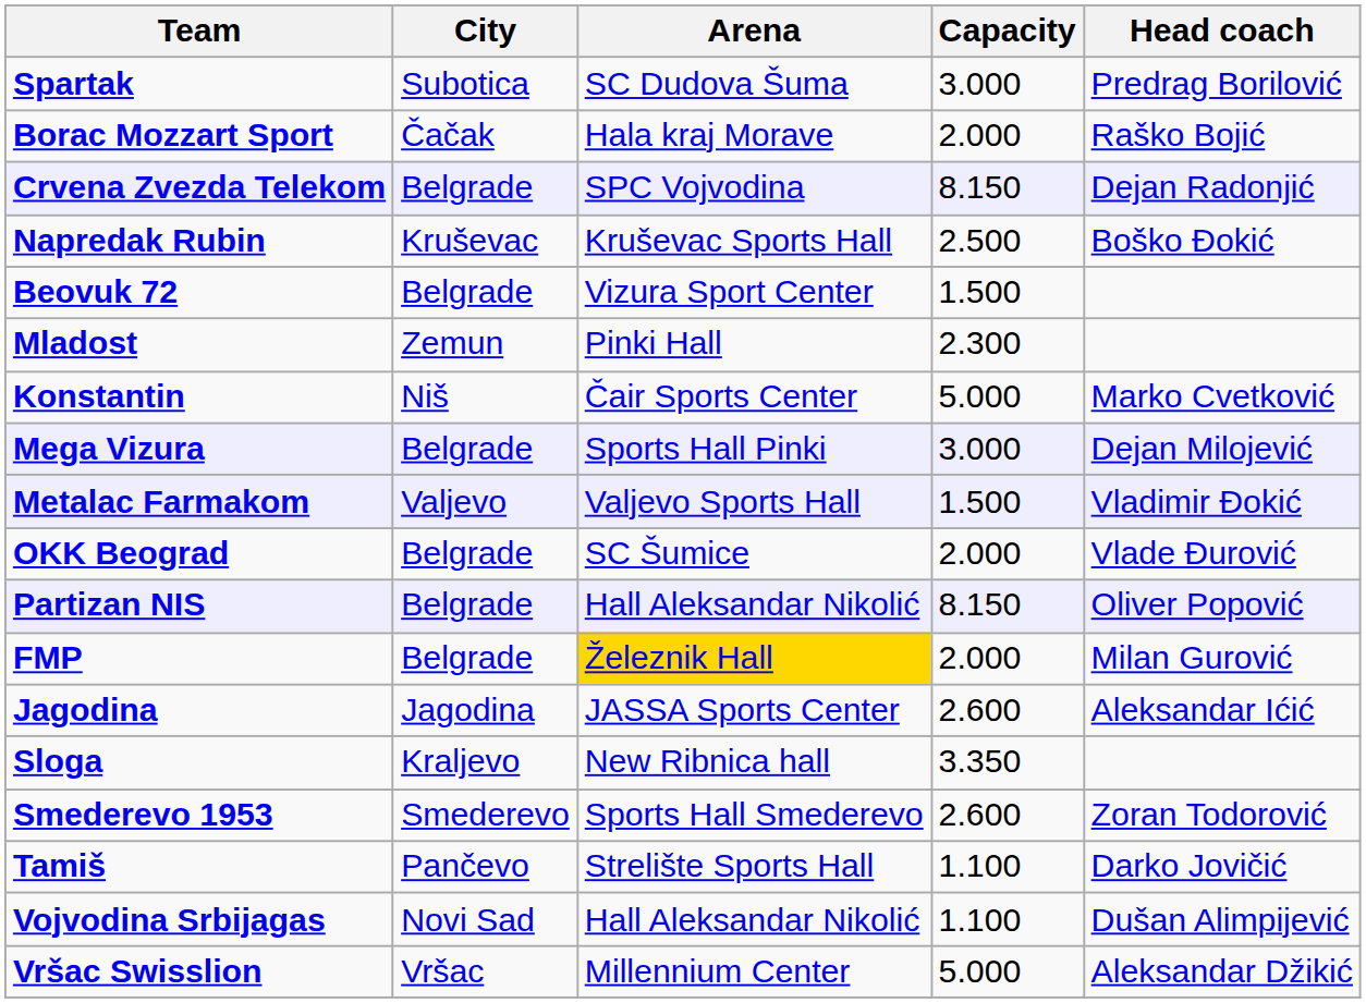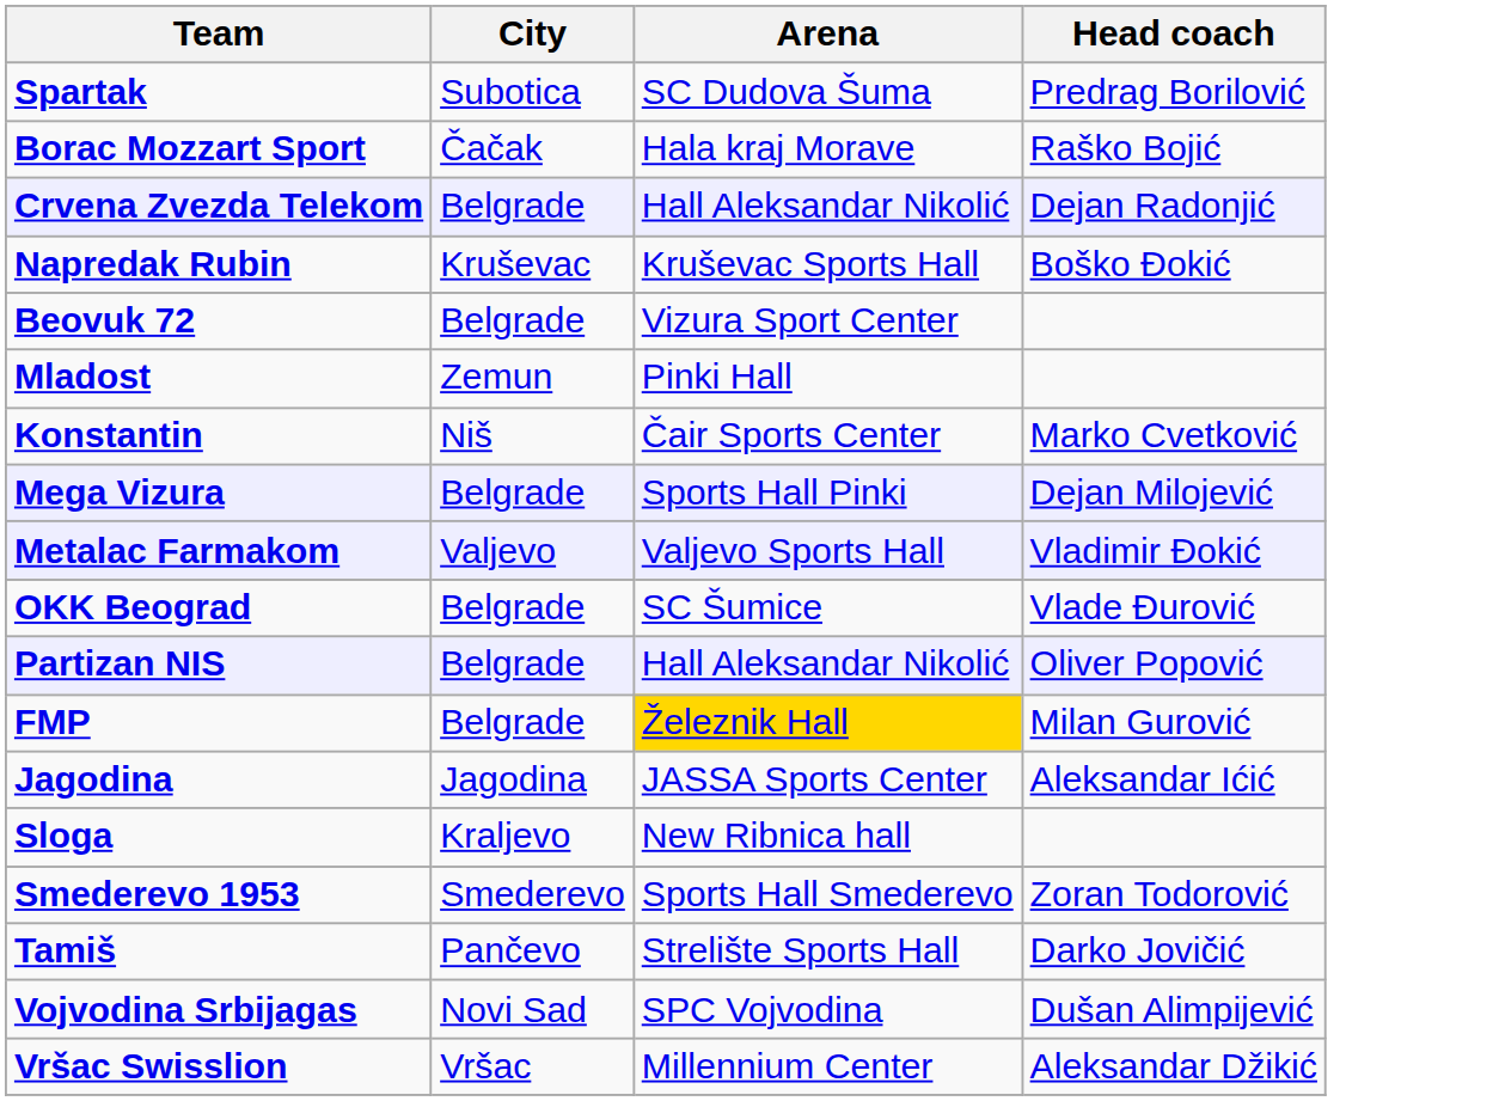- column: Capacity | 3.000 | 2.000 | 8.150 | 2.500 | 1.500 | 2.300 | 5.000 | 3.000 | 1.500 | 2.000 | 8.150 | 2.000 | 2.600 | 3.350 | 2.600 | 1.100 | 1.100 | 5.000
Crvena Zvezda Telekom | Arena: SPC Vojvodina -> Hall Aleksandar Nikolić
Vojvodina Srbijagas | Arena: Hall Aleksandar Nikolić -> SPC Vojvodina
